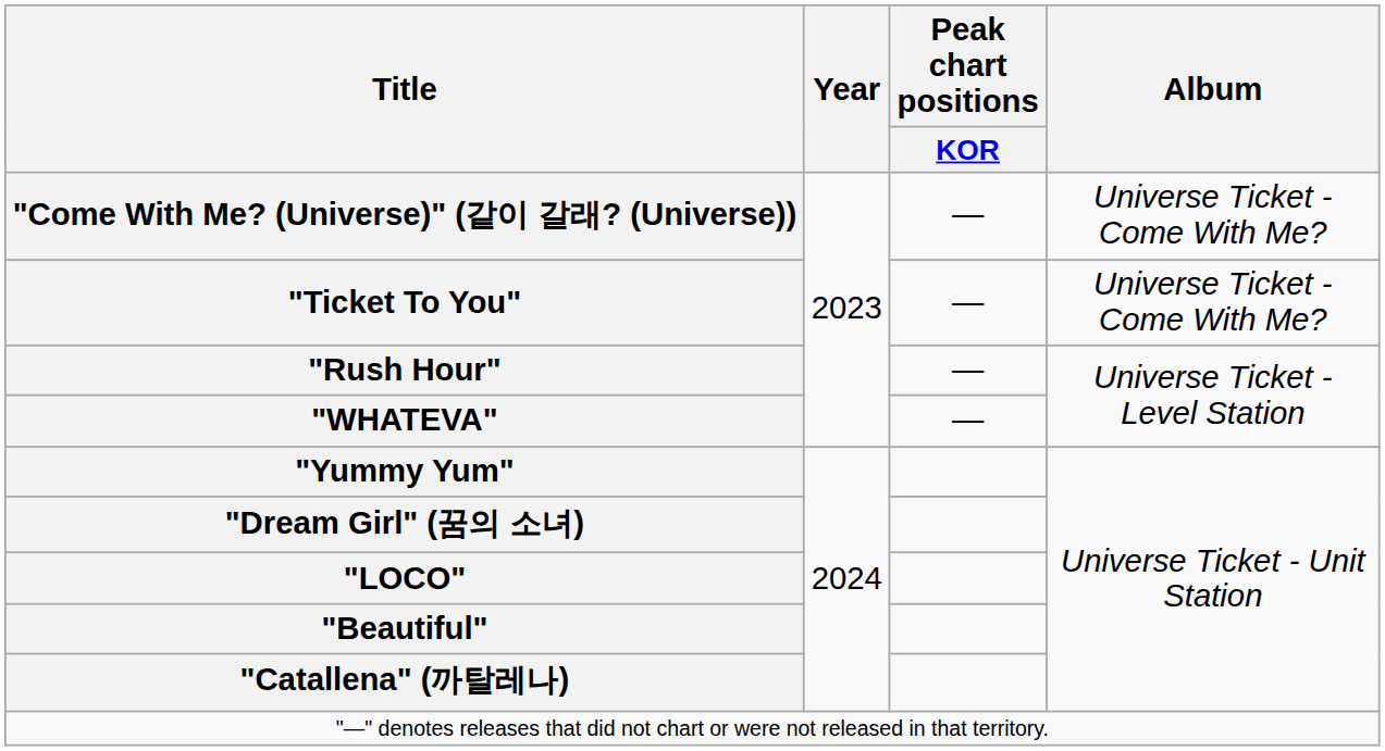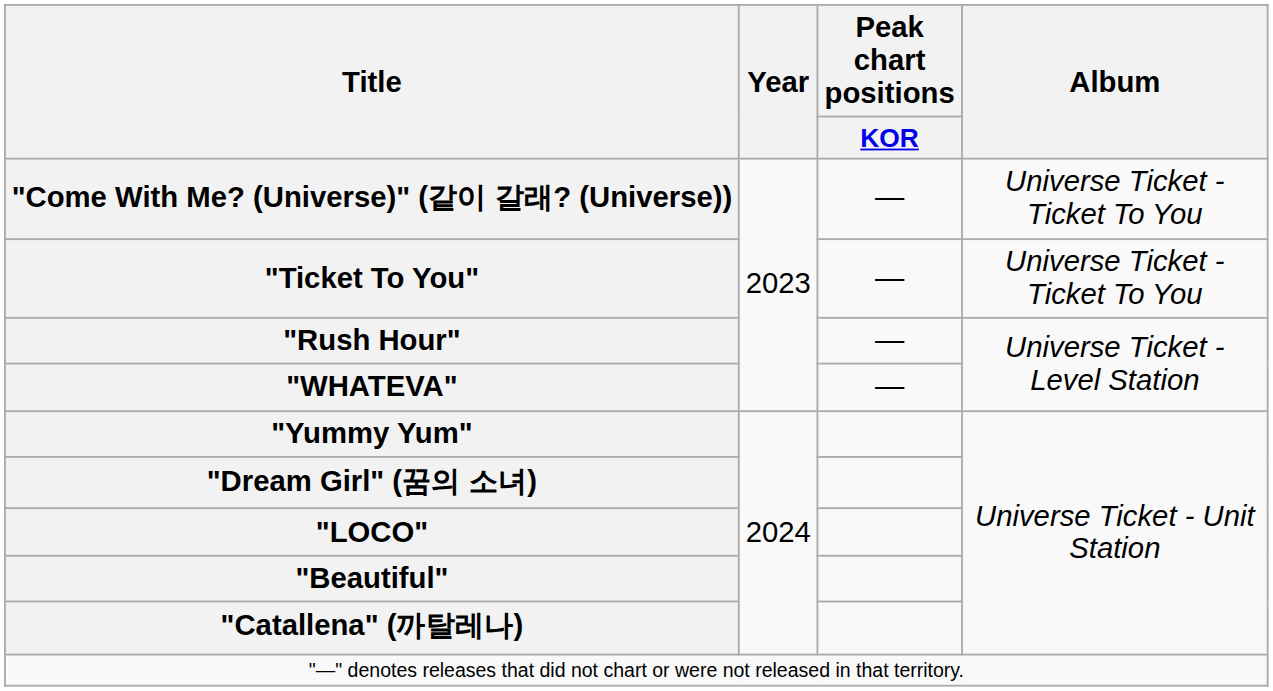"Come With Me? (Universe)" (같이 갈래? (Universe)) | Album: Universe Ticket - Come With Me? -> Universe Ticket - Ticket To You
"Ticket To You" | Album: Universe Ticket - Come With Me? -> Universe Ticket - Ticket To You
